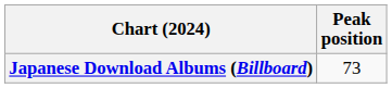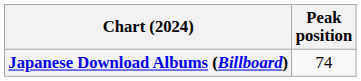Japanese Download Albums (Billboard) | Peak position: 73 -> 74
